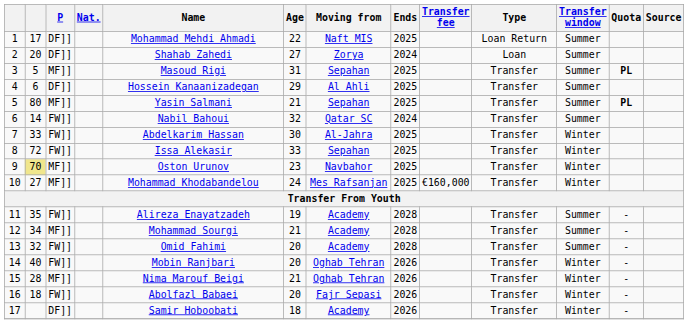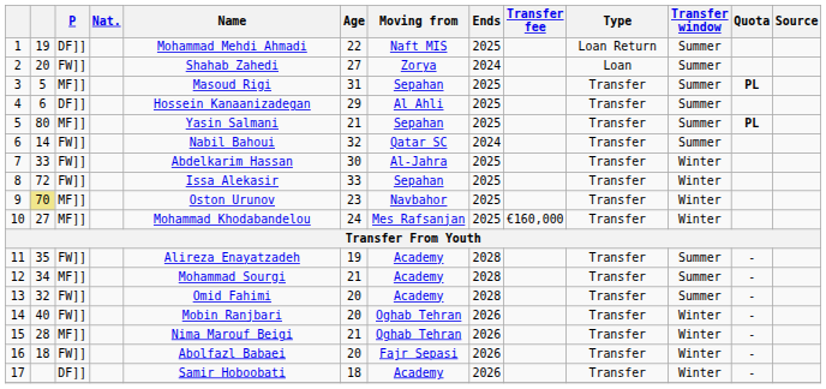1 | column 2: 17 -> 19
2 | P: DF]] -> FW]]
